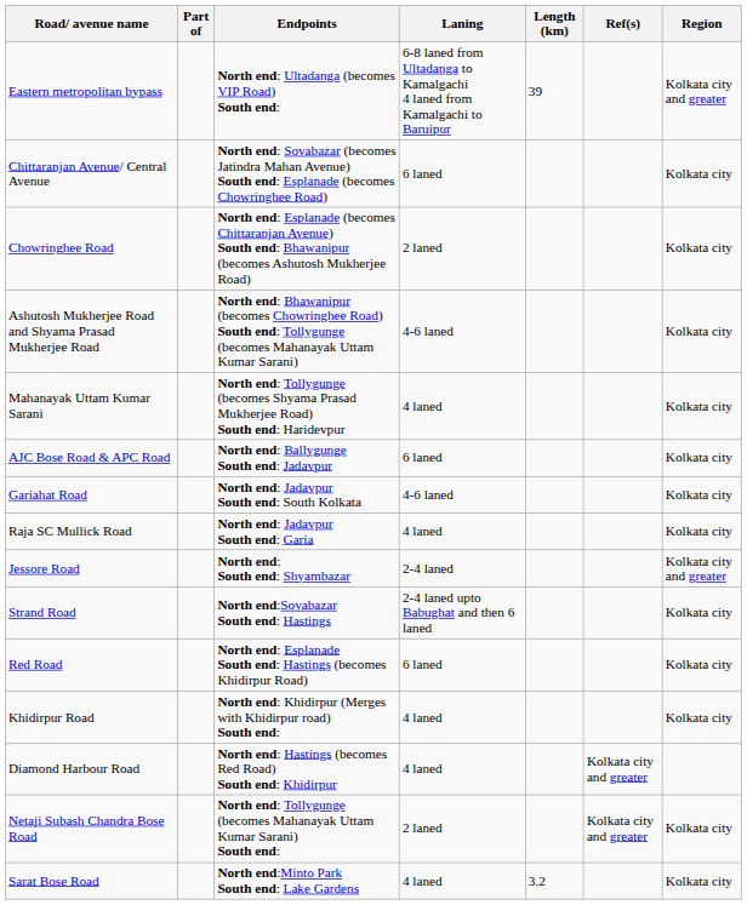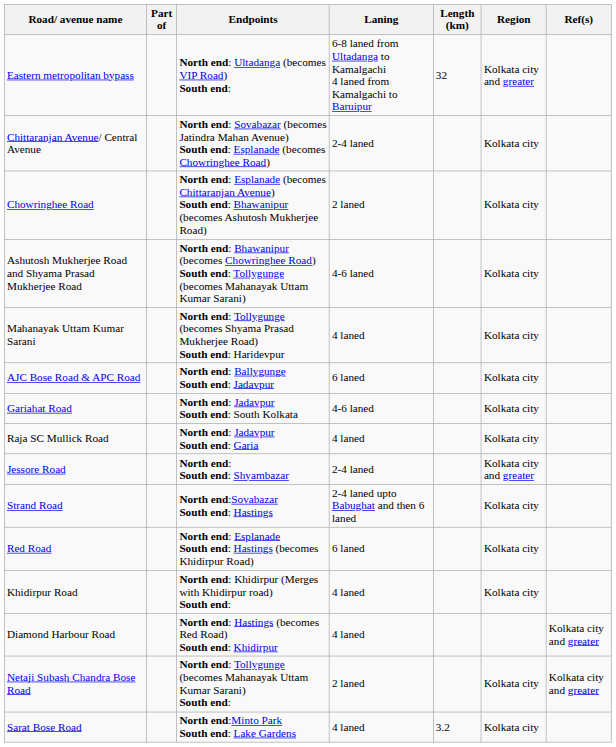columns swapped: Region <-> Ref(s)
Eastern metropolitan bypass | Length (km): 39 -> 32
Chittaranjan Avenue/ Central Avenue | Laning: 6 laned -> 2-4 laned
